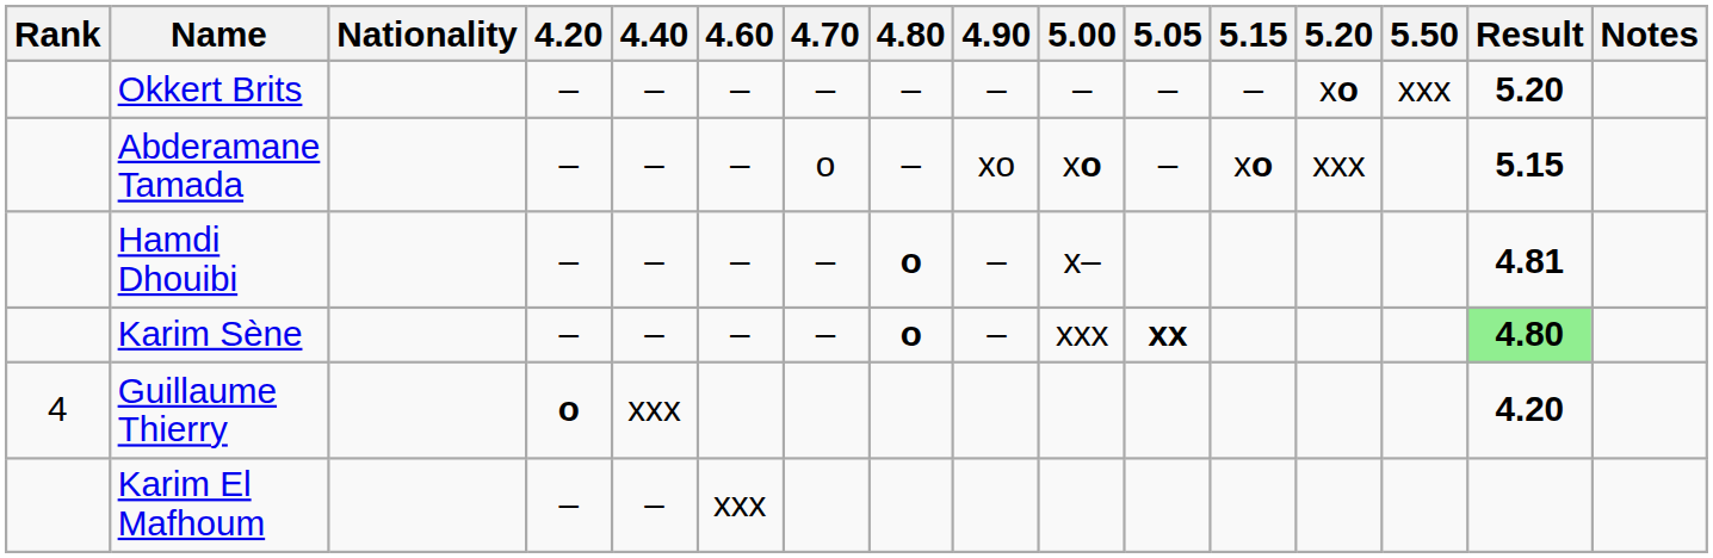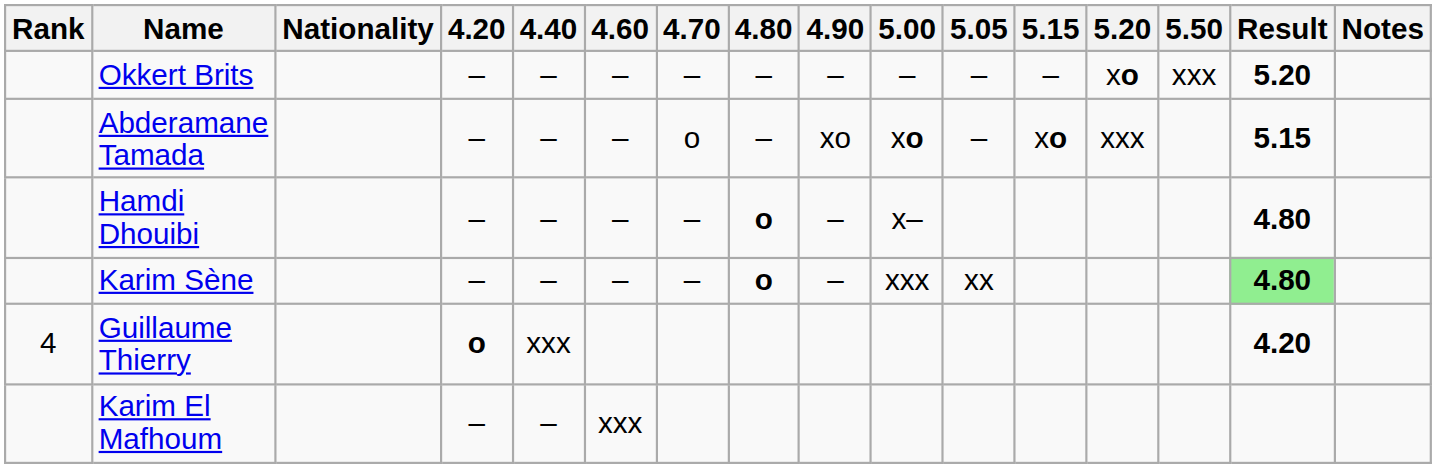Hamdi Dhouibi | Result: 4.81 -> 4.80
Karim Sène | 5.05: bold -> normal
